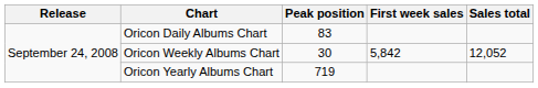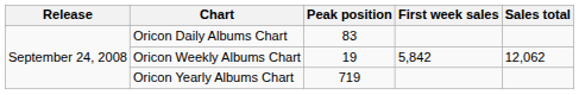Oricon Weekly Albums Chart | Peak position: 30 -> 19
Oricon Weekly Albums Chart | Sales total: 12,052 -> 12,062
